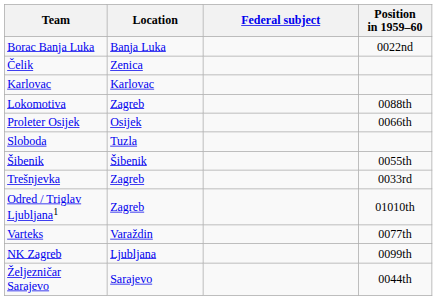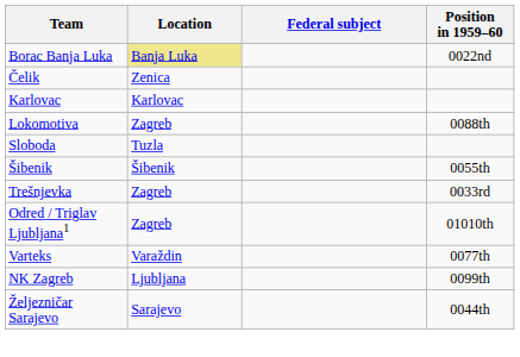Borac Banja Luka | Location: no background -> khaki background
- row: Proleter Osijek | Osijek | 0066th
